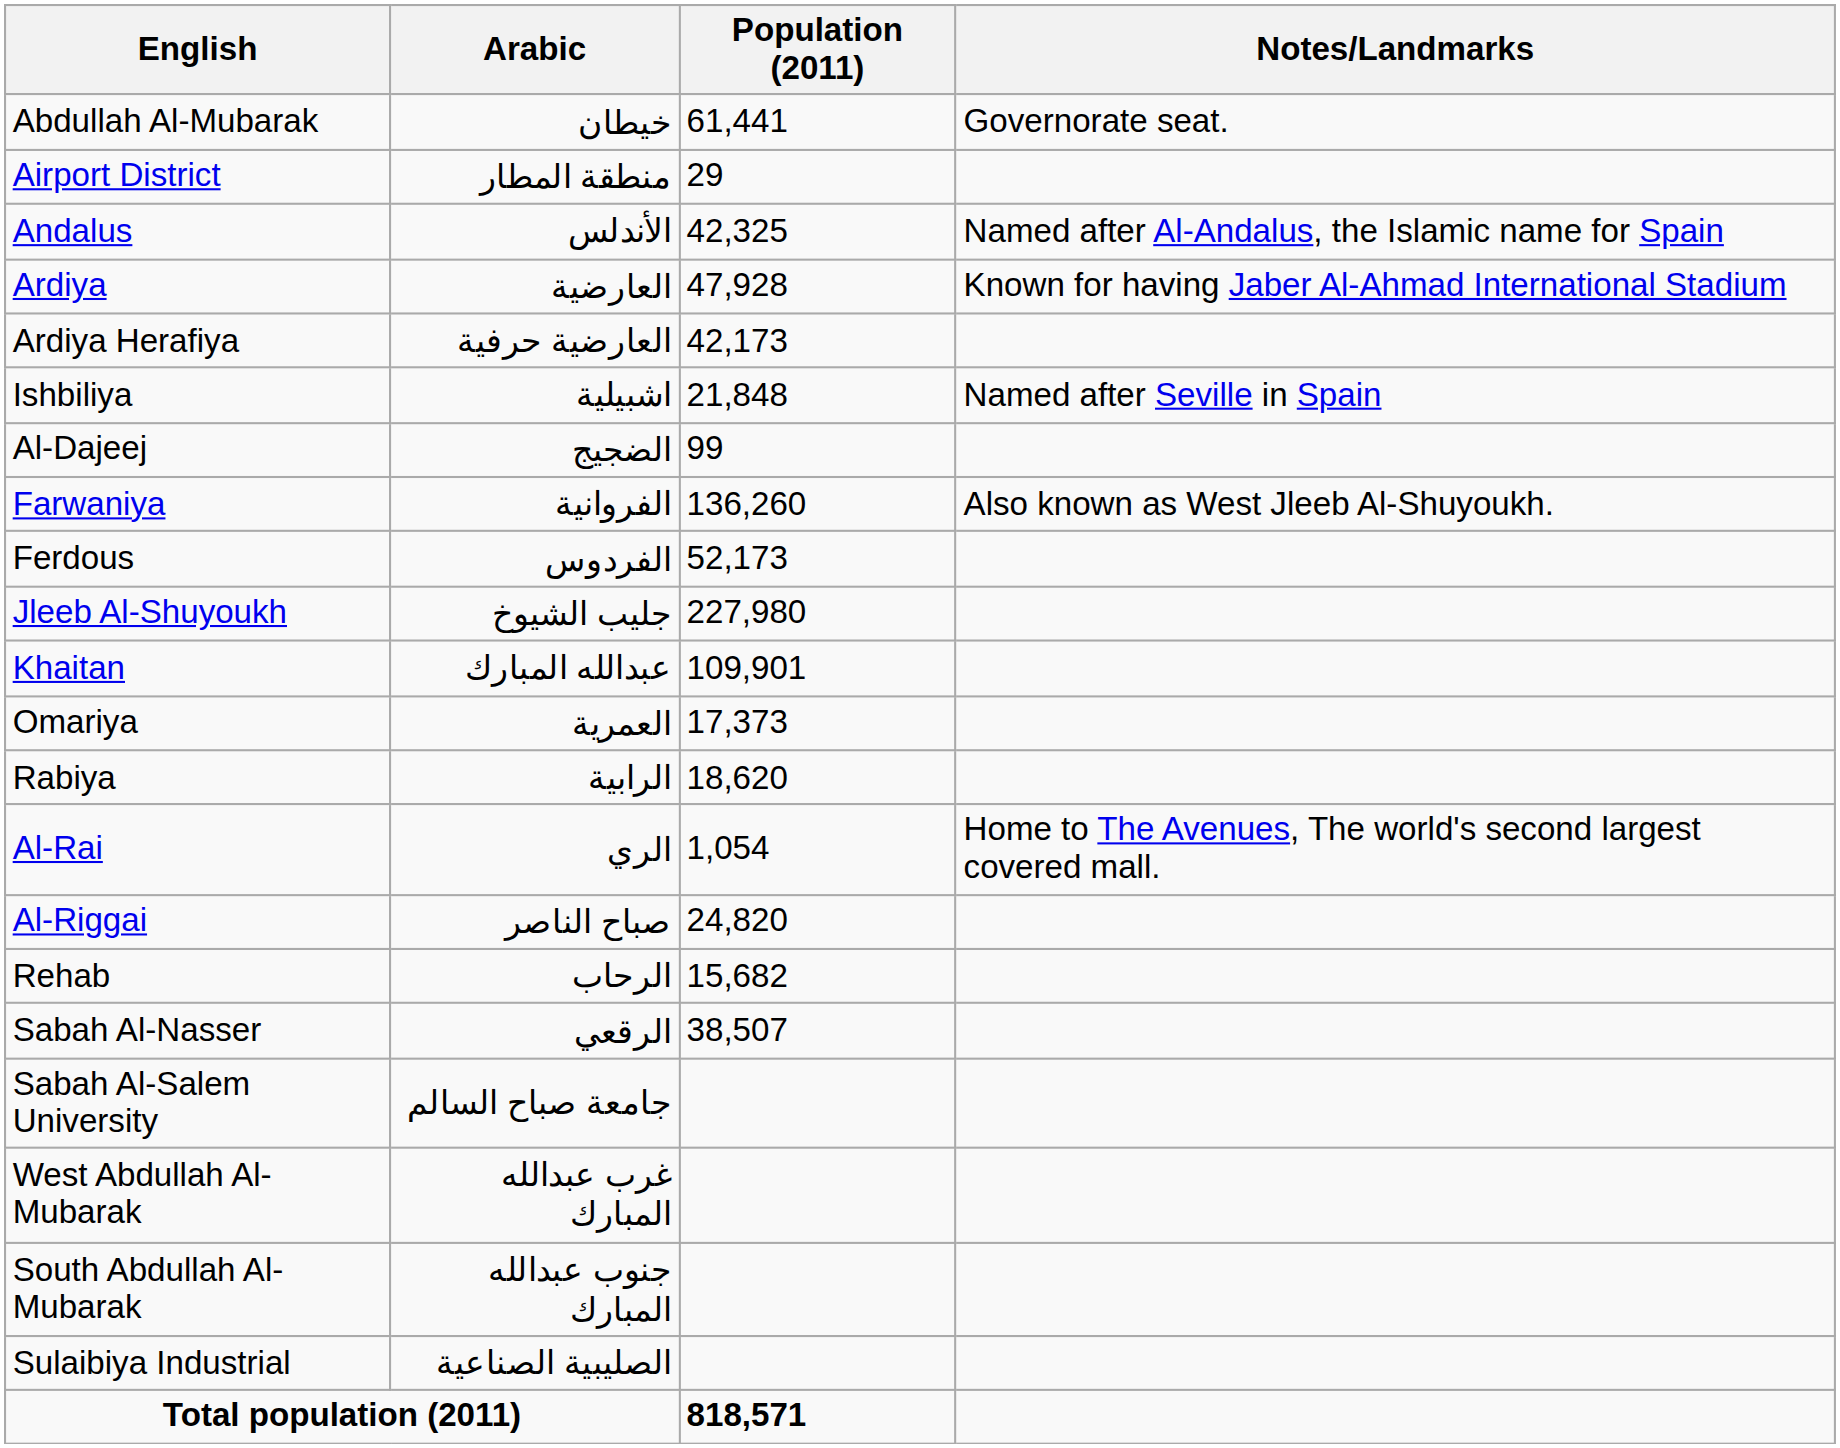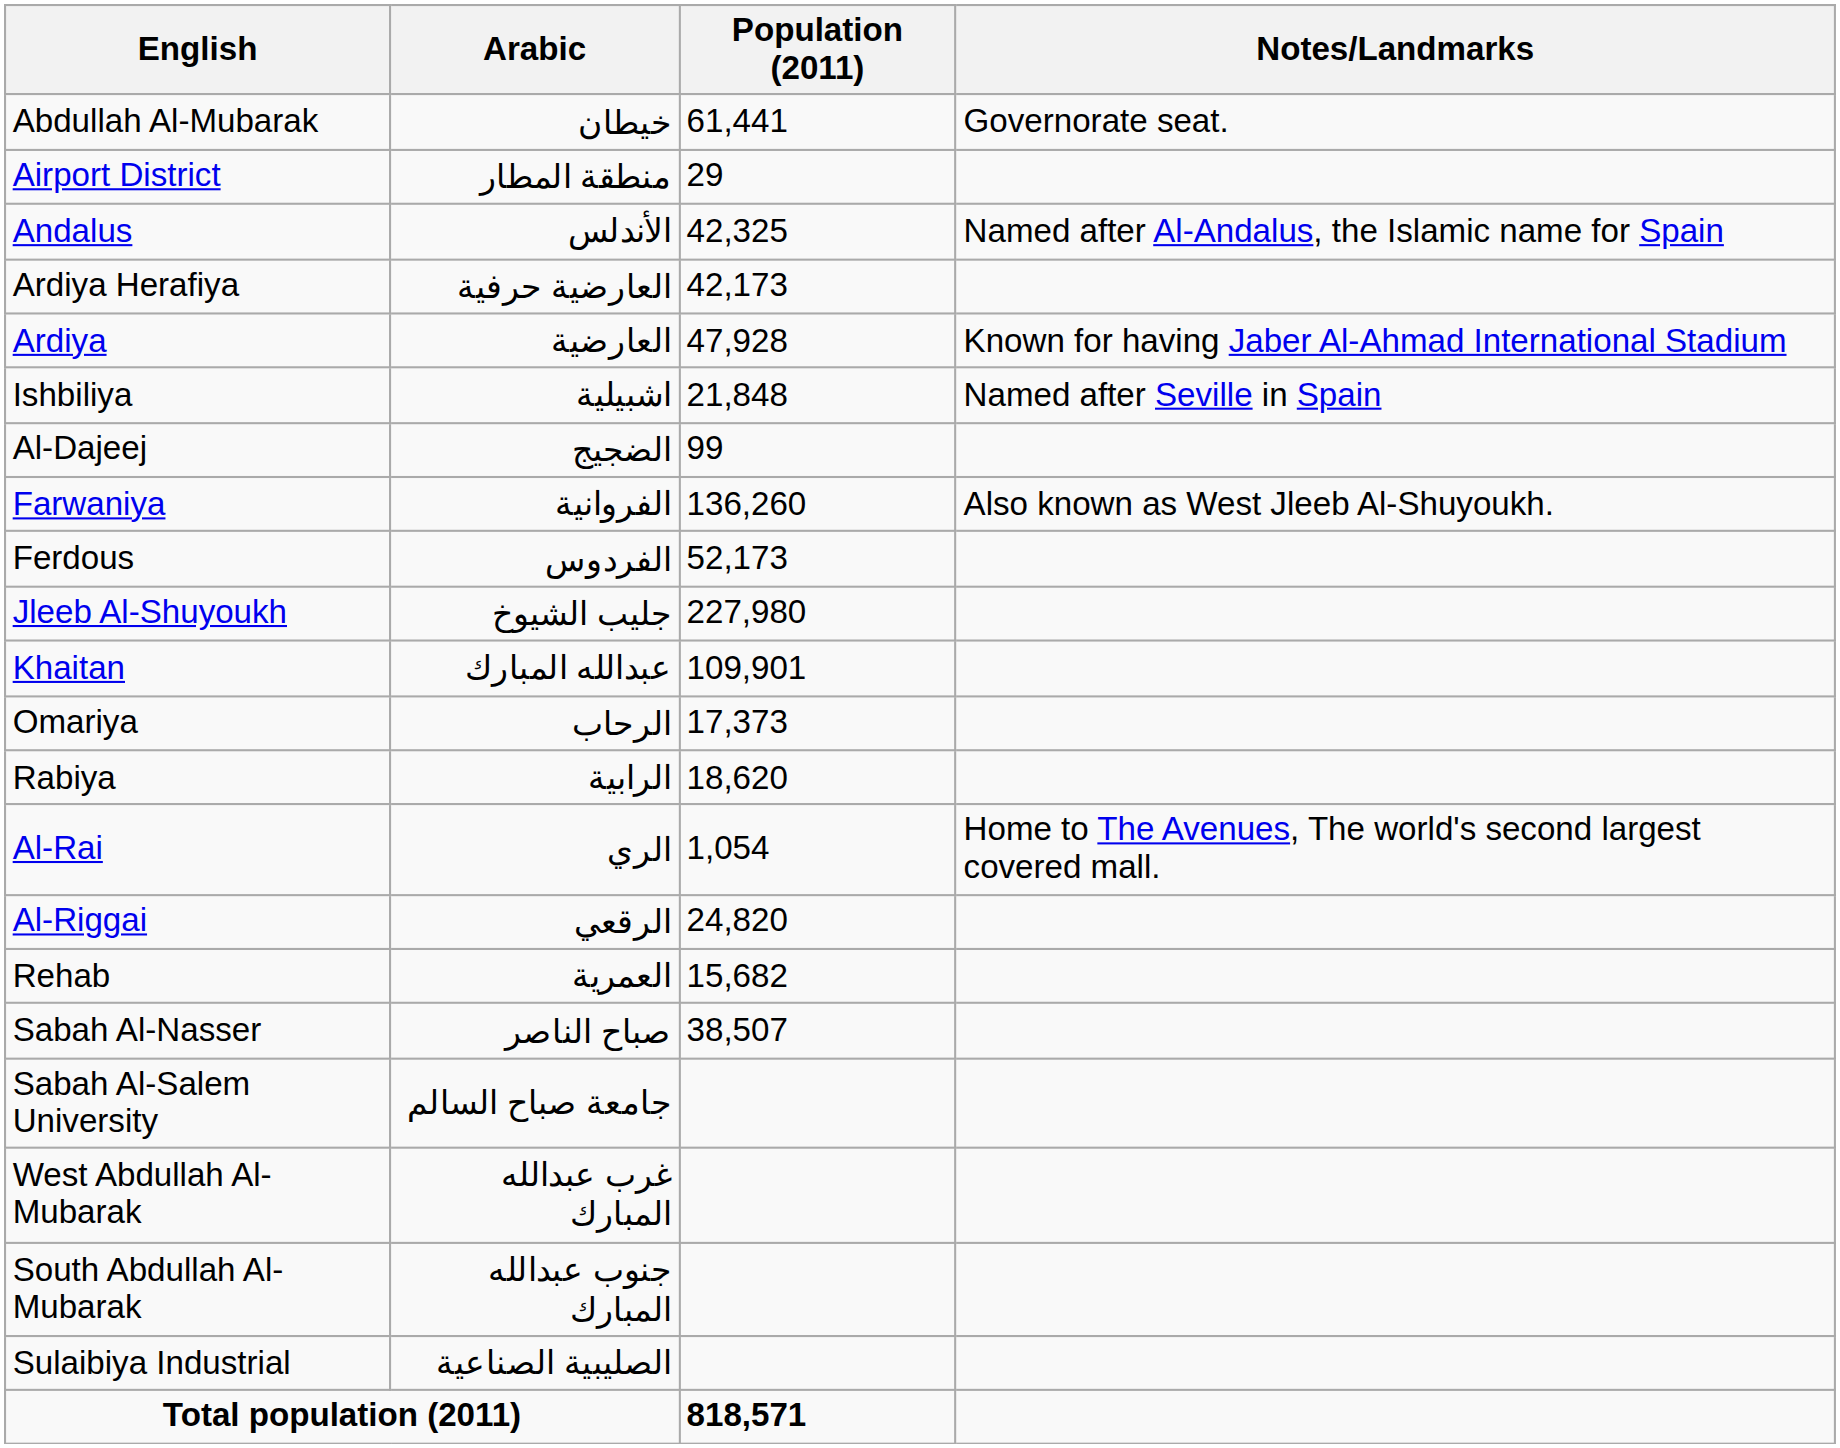rows swapped: Ardiya <-> Ardiya Herafiya
Omariya | Arabic: العمرية -> الرحاب
Al-Riggai | Arabic: صباح الناصر -> الرقعي
Rehab | Arabic: الرحاب -> العمرية
Sabah Al-Nasser | Arabic: الرقعي -> صباح الناصر
